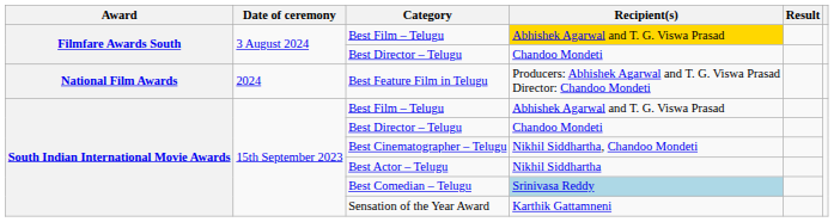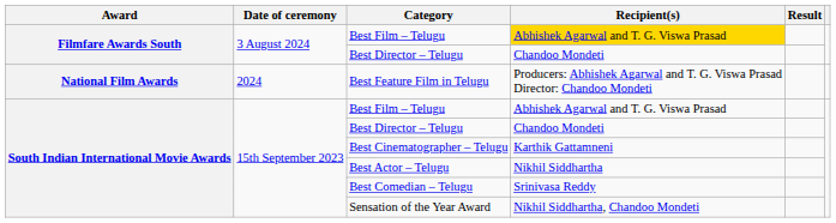Best Cinematographer – Telugu | Recipient(s): Nikhil Siddhartha, Chandoo Mondeti -> Karthik Gattamneni
Best Comedian – Telugu | Recipient(s): lightblue background -> no background
Sensation of the Year Award | Recipient(s): Karthik Gattamneni -> Nikhil Siddhartha, Chandoo Mondeti
